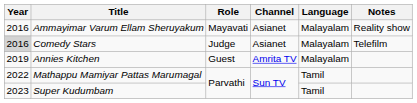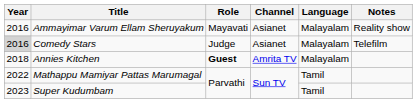Annies Kitchen | Year: 2019 -> 2018
Annies Kitchen | Role: normal -> bold
